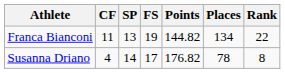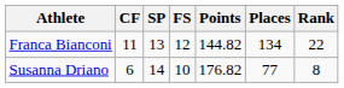Franca Bianconi | FS: 19 -> 12
Susanna Driano | CF: 4 -> 6
Susanna Driano | FS: 17 -> 10
Susanna Driano | Places: 78 -> 77
